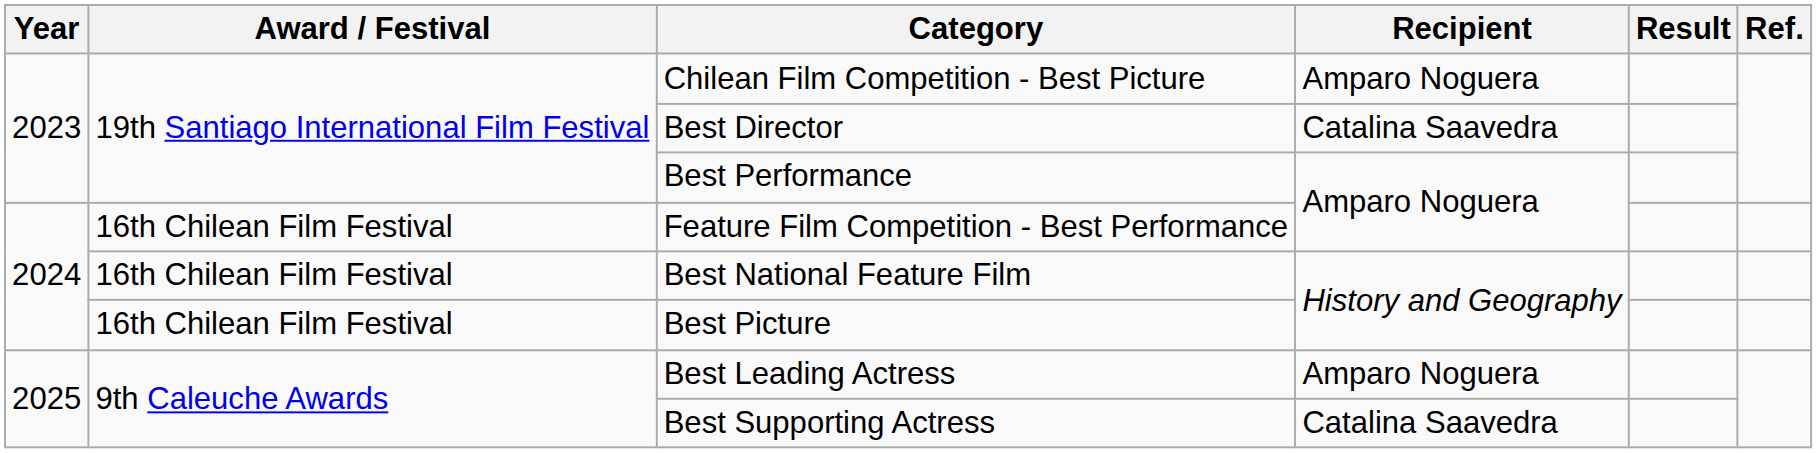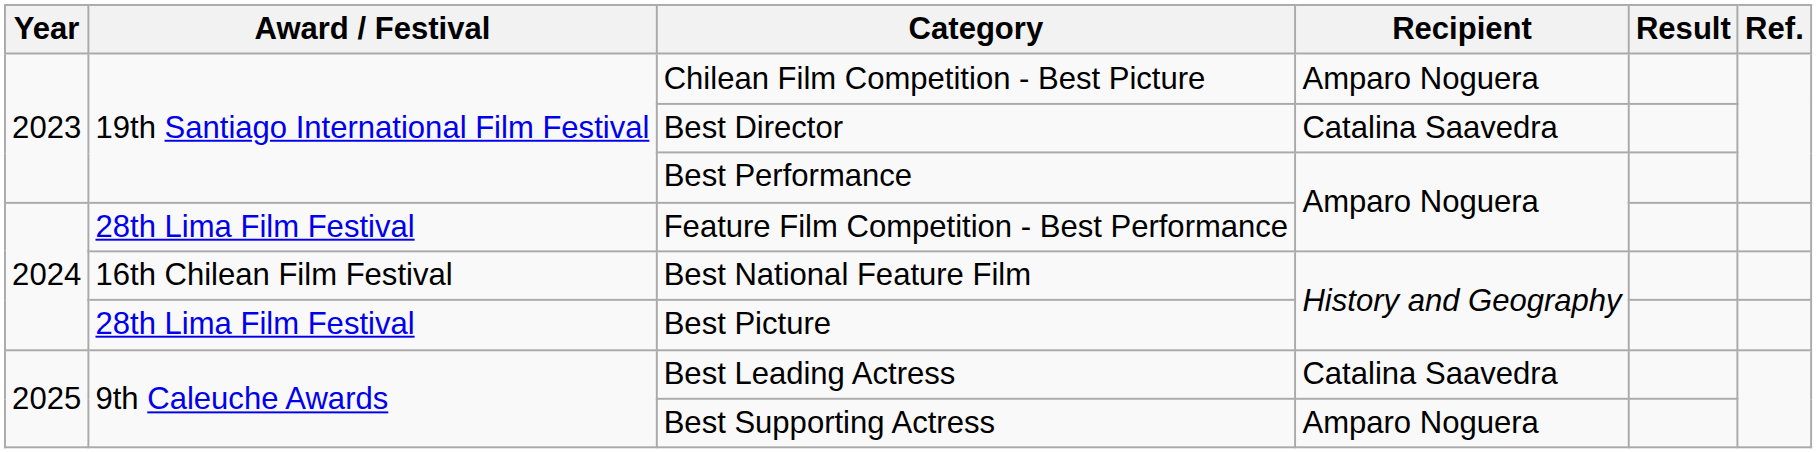Feature Film Competition - Best Performance | Award / Festival: 16th Chilean Film Festival -> 28th Lima Film Festival
Best Picture | Award / Festival: 16th Chilean Film Festival -> 28th Lima Film Festival
Best Leading Actress | Recipient: Amparo Noguera -> Catalina Saavedra
Best Supporting Actress | Recipient: Catalina Saavedra -> Amparo Noguera
